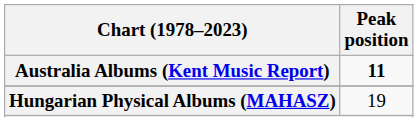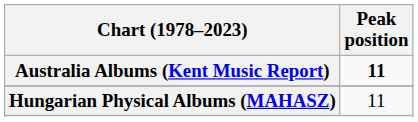Hungarian Physical Albums (MAHASZ) | Peak position: 19 -> 11
